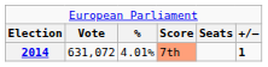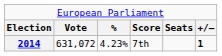2014 | column 3: 4.01% -> 4.23%
2014 | column 4: lightsalmon background -> no background
